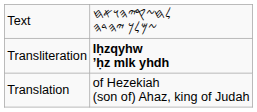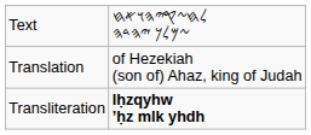rows swapped: Transliteration <-> Translation
